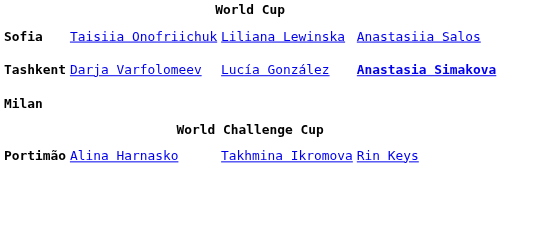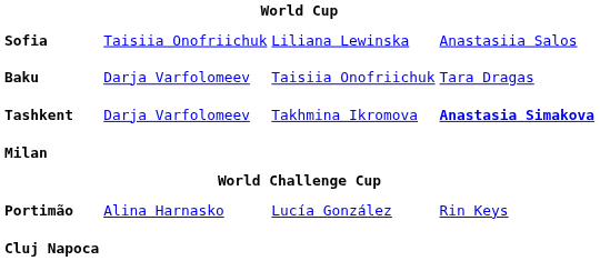+ row: Baku | Darja Varfolomeev | Taisiia Onofriichuk | Tara Dragas
Tashkent | column 3: Lucía González -> Takhmina Ikromova
Portimão | column 3: Takhmina Ikromova -> Lucía González
+ row: Cluj Napoca
